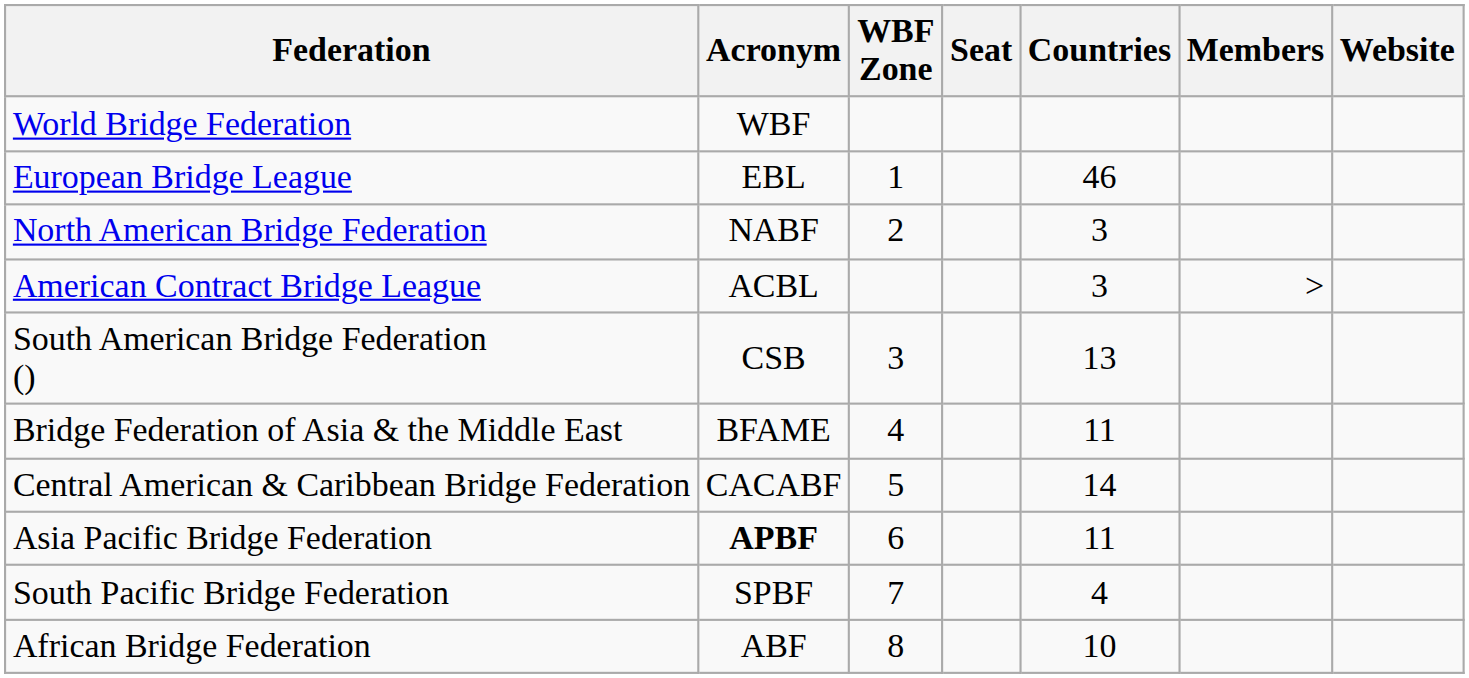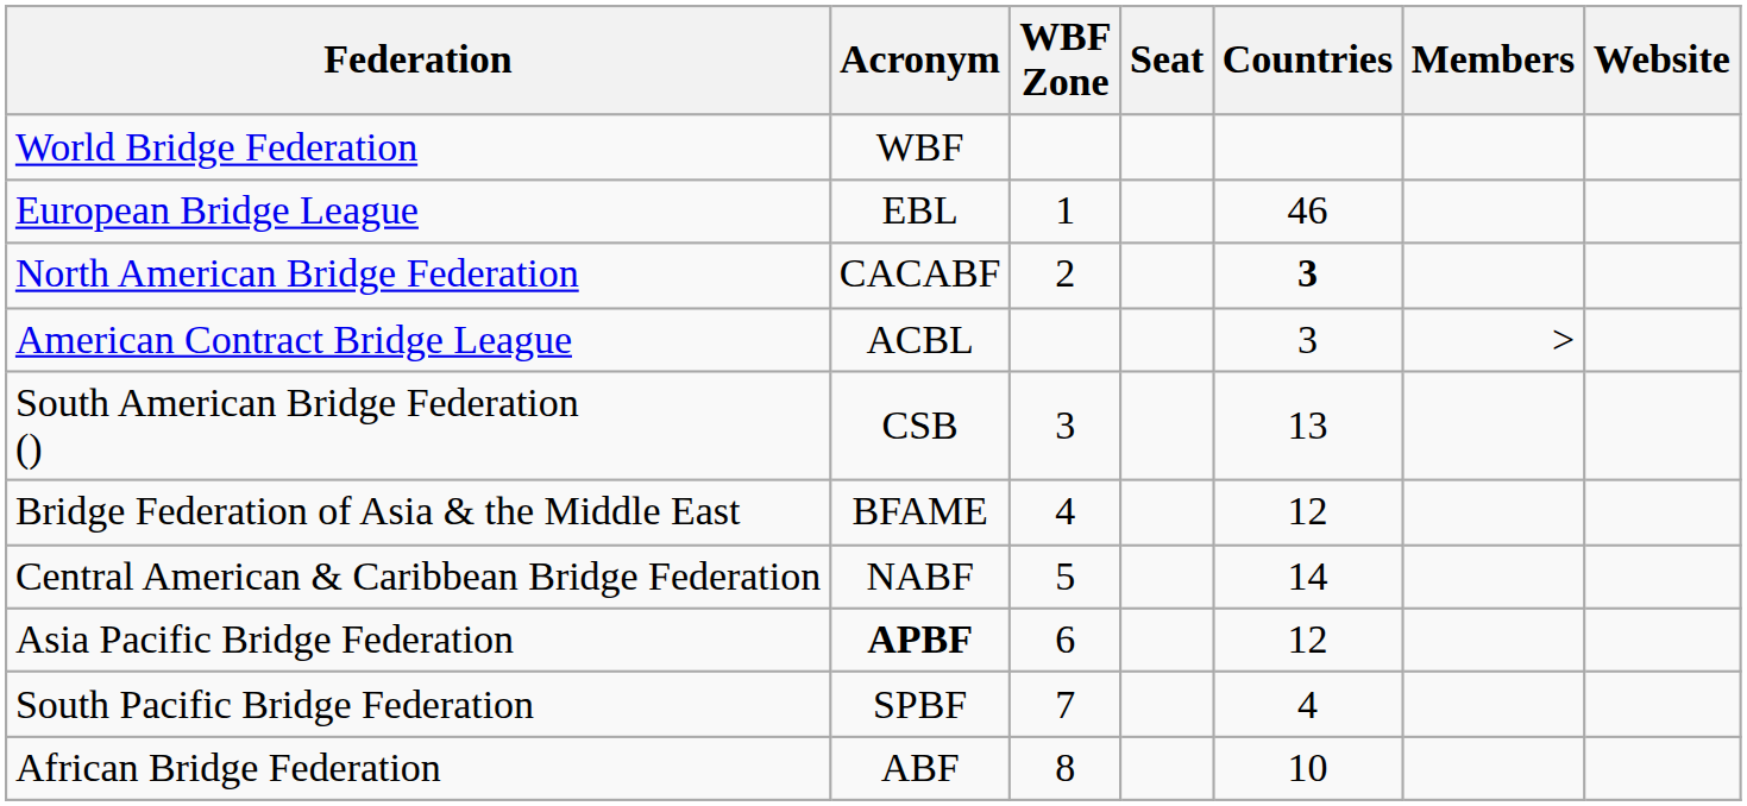North American Bridge Federation | Acronym: NABF -> CACABF
North American Bridge Federation | Countries: normal -> bold
Bridge Federation of Asia & the Middle East | Countries: 11 -> 12
Central American & Caribbean Bridge Federation | Acronym: CACABF -> NABF
Asia Pacific Bridge Federation | Countries: 11 -> 12
